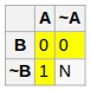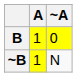B | A: 0 -> 1
